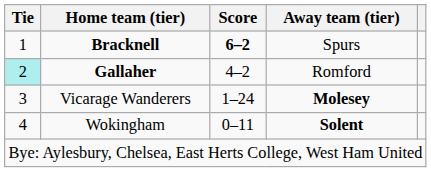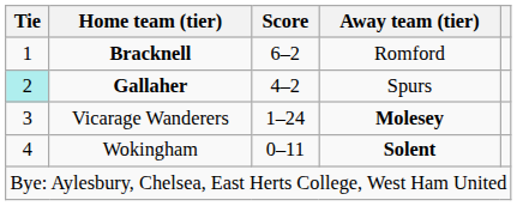Bracknell | Score: bold -> normal
Bracknell | Away team (tier): Spurs -> Romford
Gallaher | Away team (tier): Romford -> Spurs
